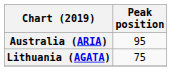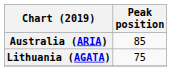Australia (ARIA) | Peak position: 95 -> 85
